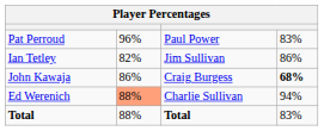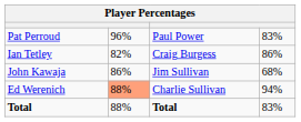Ian Tetley | column 3: Jim Sullivan -> Craig Burgess
John Kawaja | column 3: Craig Burgess -> Jim Sullivan
John Kawaja | column 4: bold -> normal
